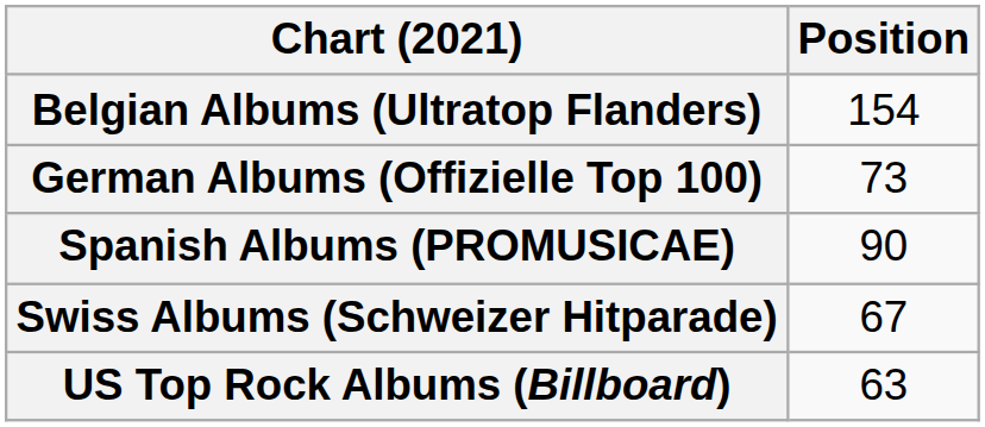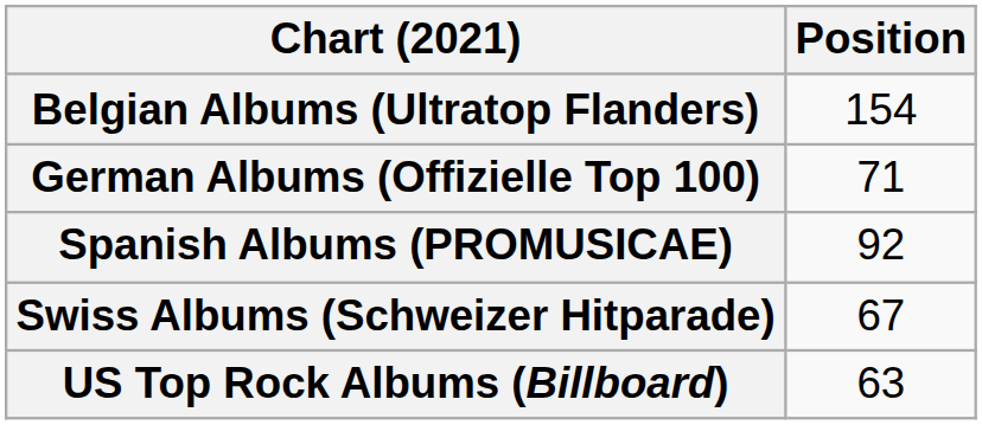German Albums (Offizielle Top 100) | Position: 73 -> 71
Spanish Albums (PROMUSICAE) | Position: 90 -> 92
